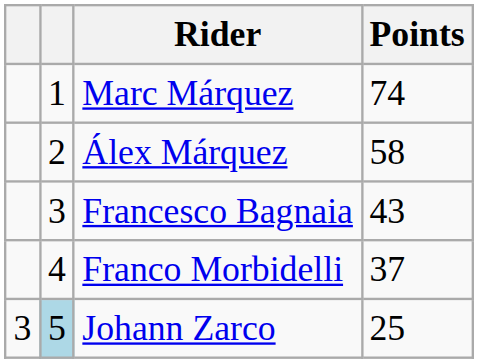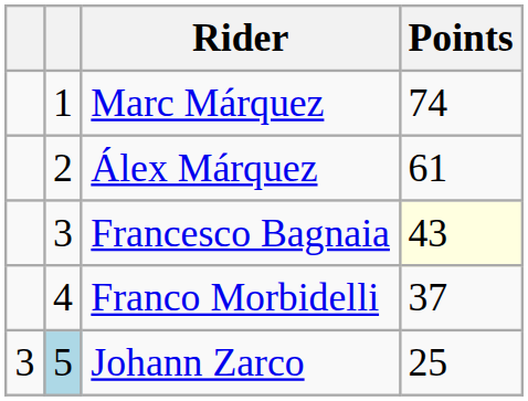Álex Márquez | Points: 58 -> 61
Francesco Bagnaia | Points: no background -> lightyellow background
